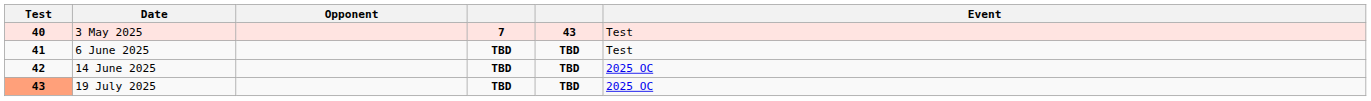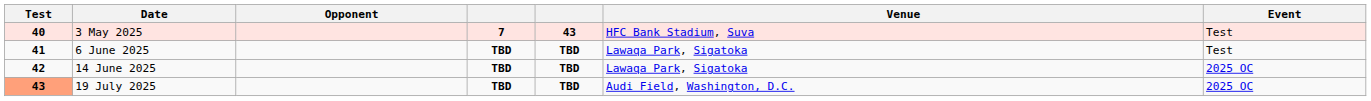+ column: Venue | HFC Bank Stadium, Suva | Lawaqa Park, Sigatoka | Lawaqa Park, Sigatoka | Audi Field, Washington, D.C.
